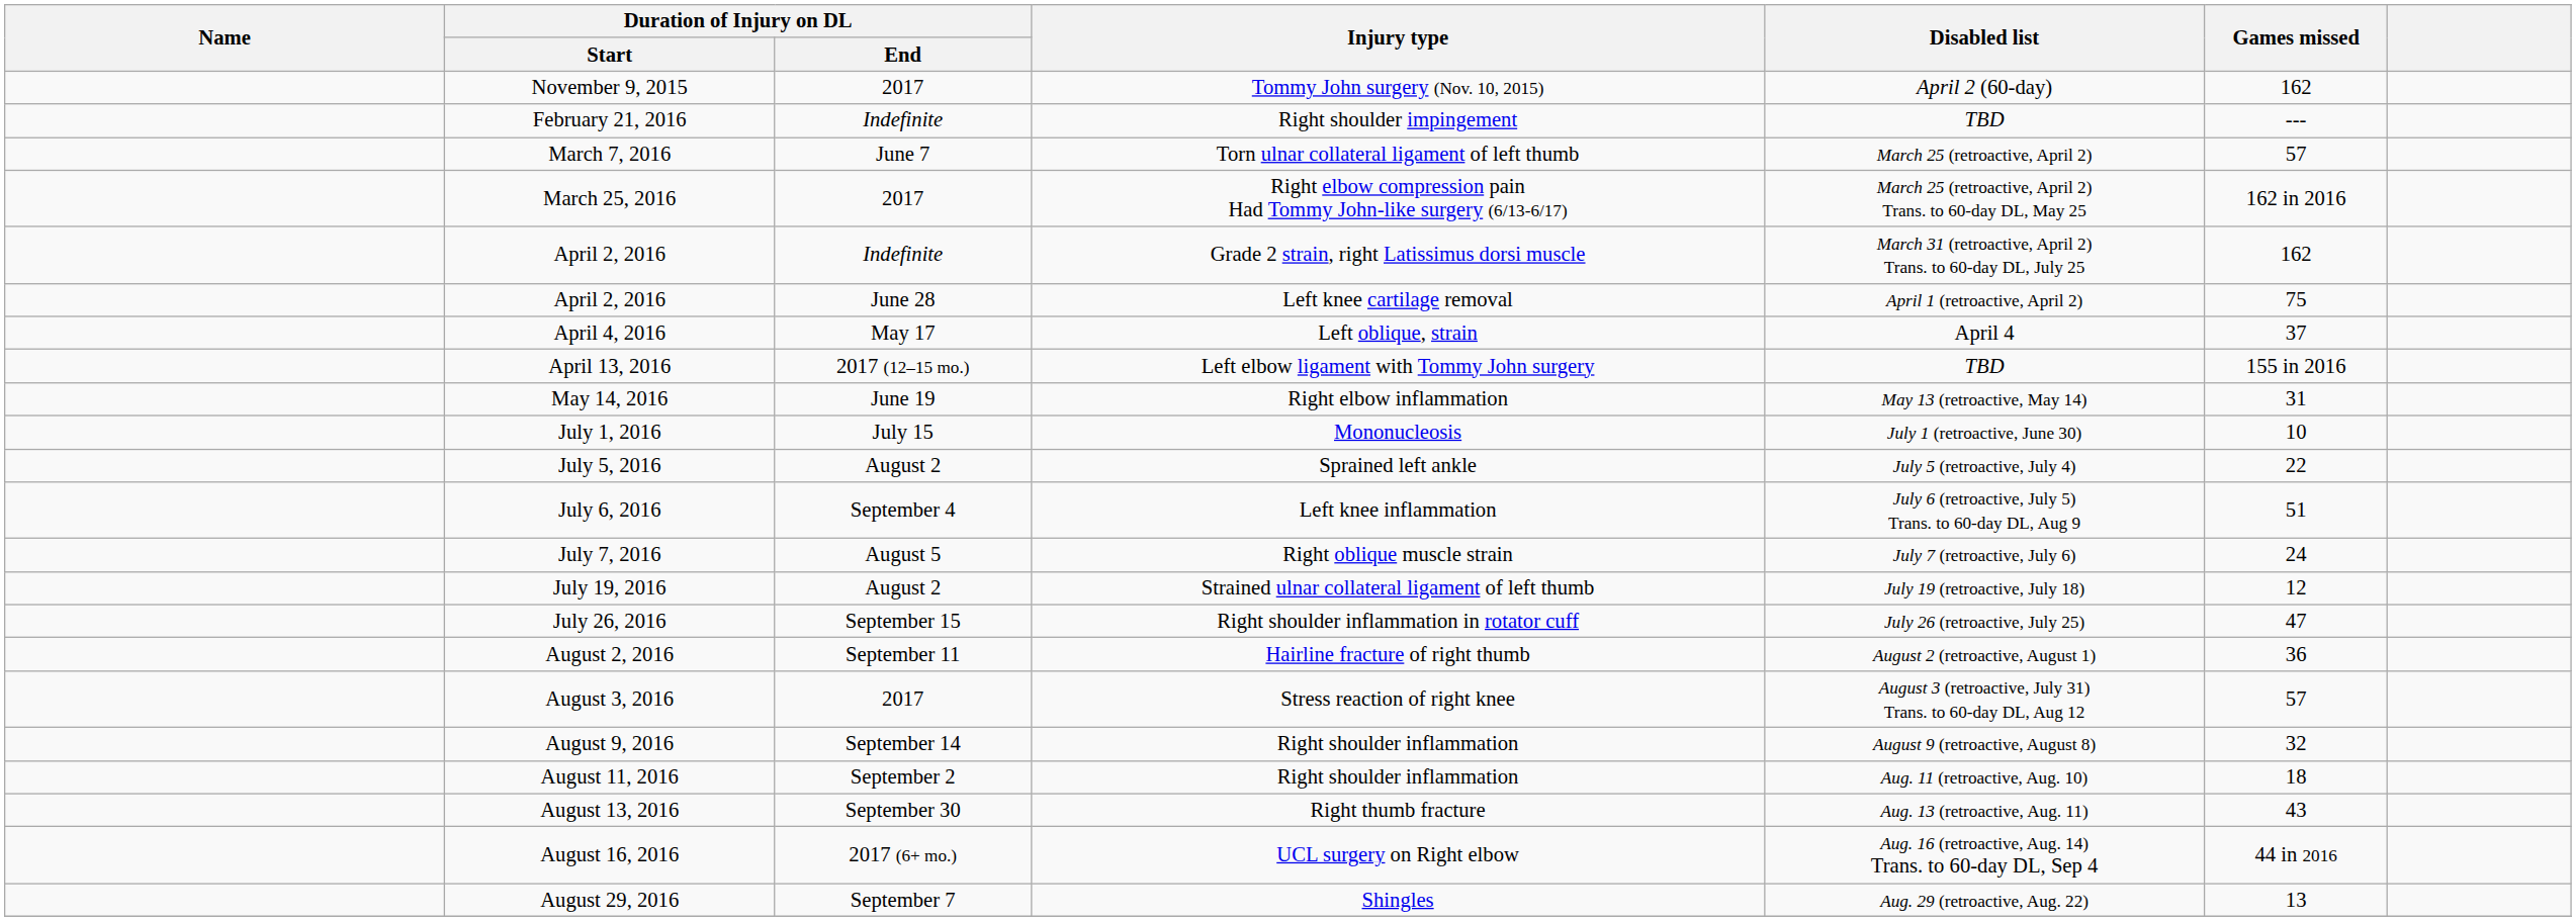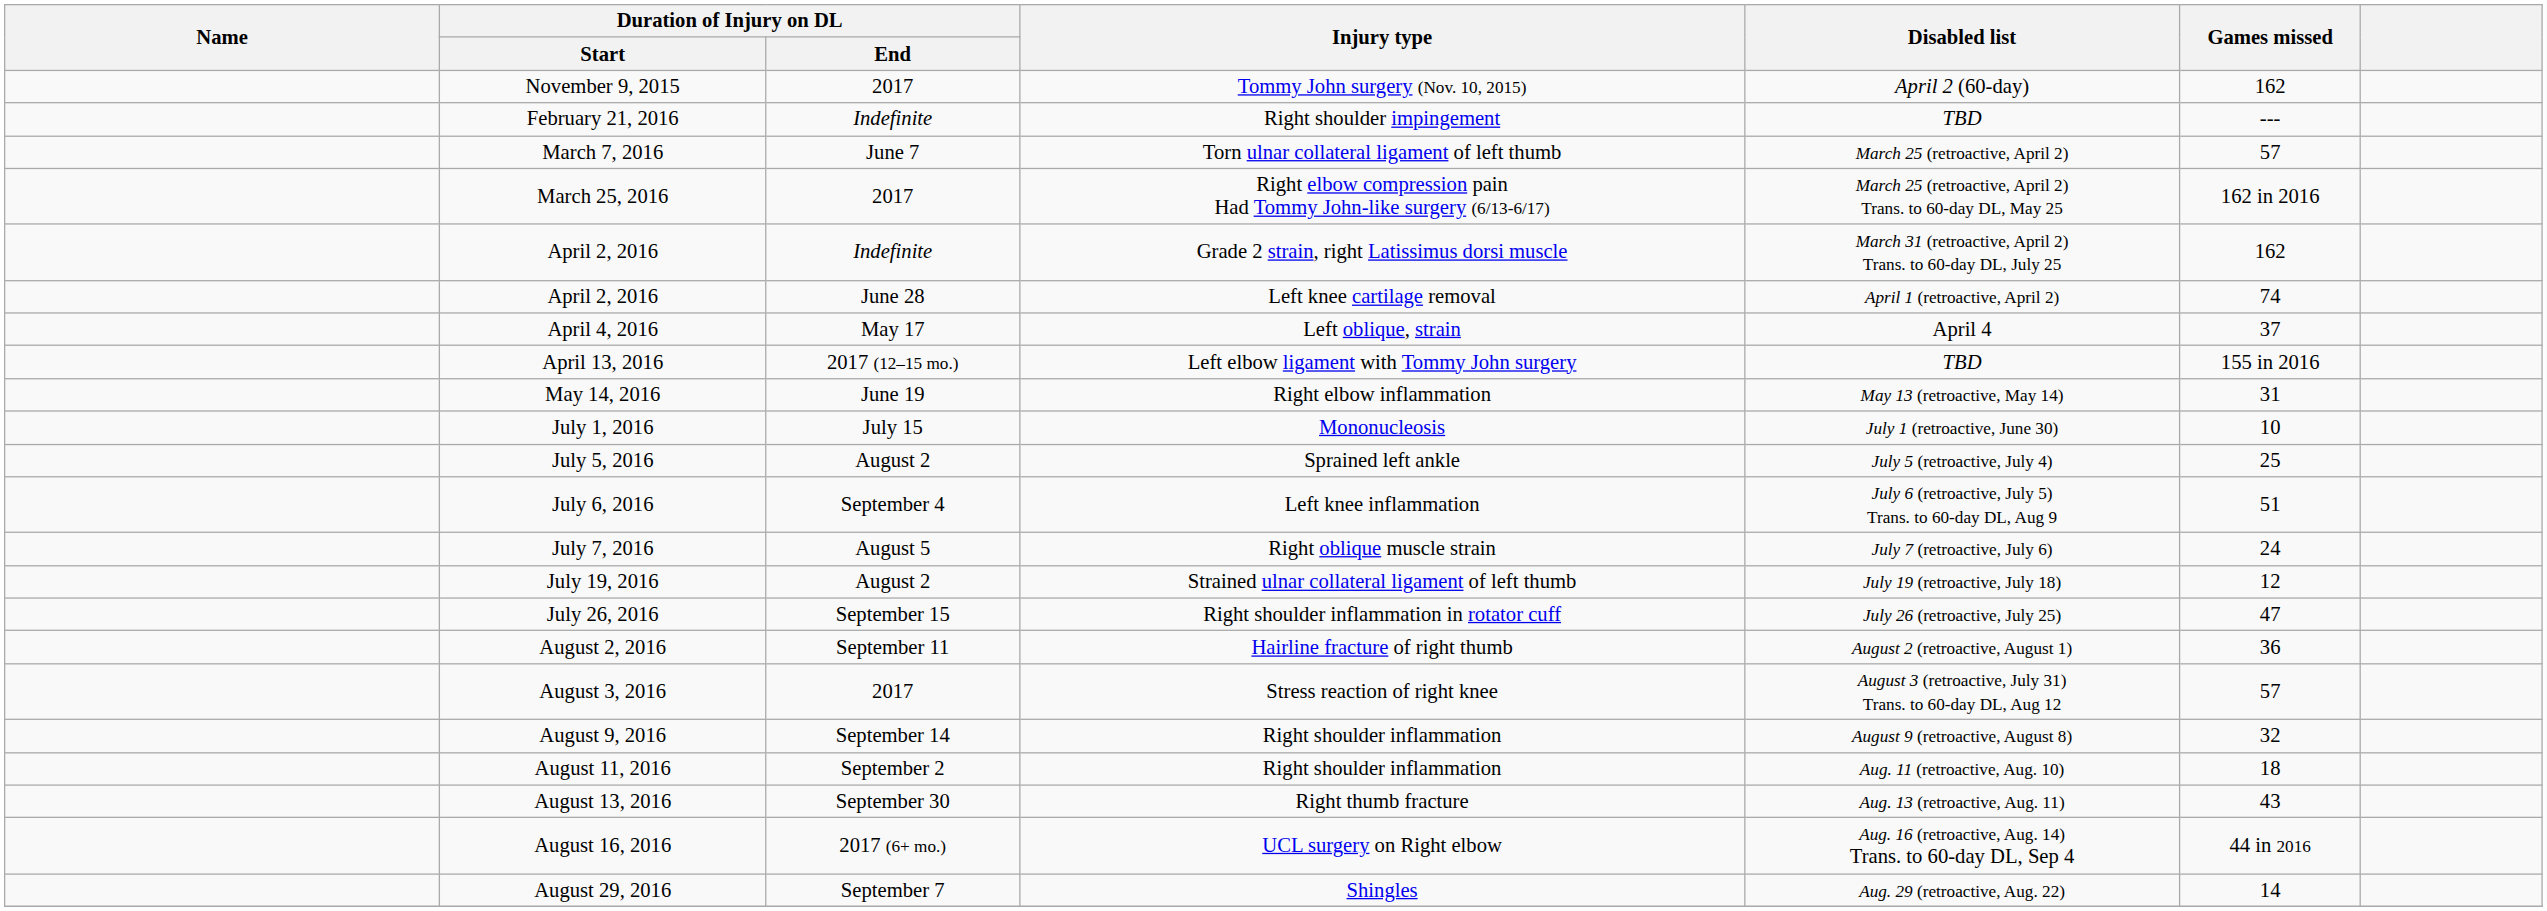April 2, 2016 / Left knee cartilage removal | Games missed: 75 -> 74
July 5, 2016 | Games missed: 22 -> 25
August 29, 2016 | Games missed: 13 -> 14
